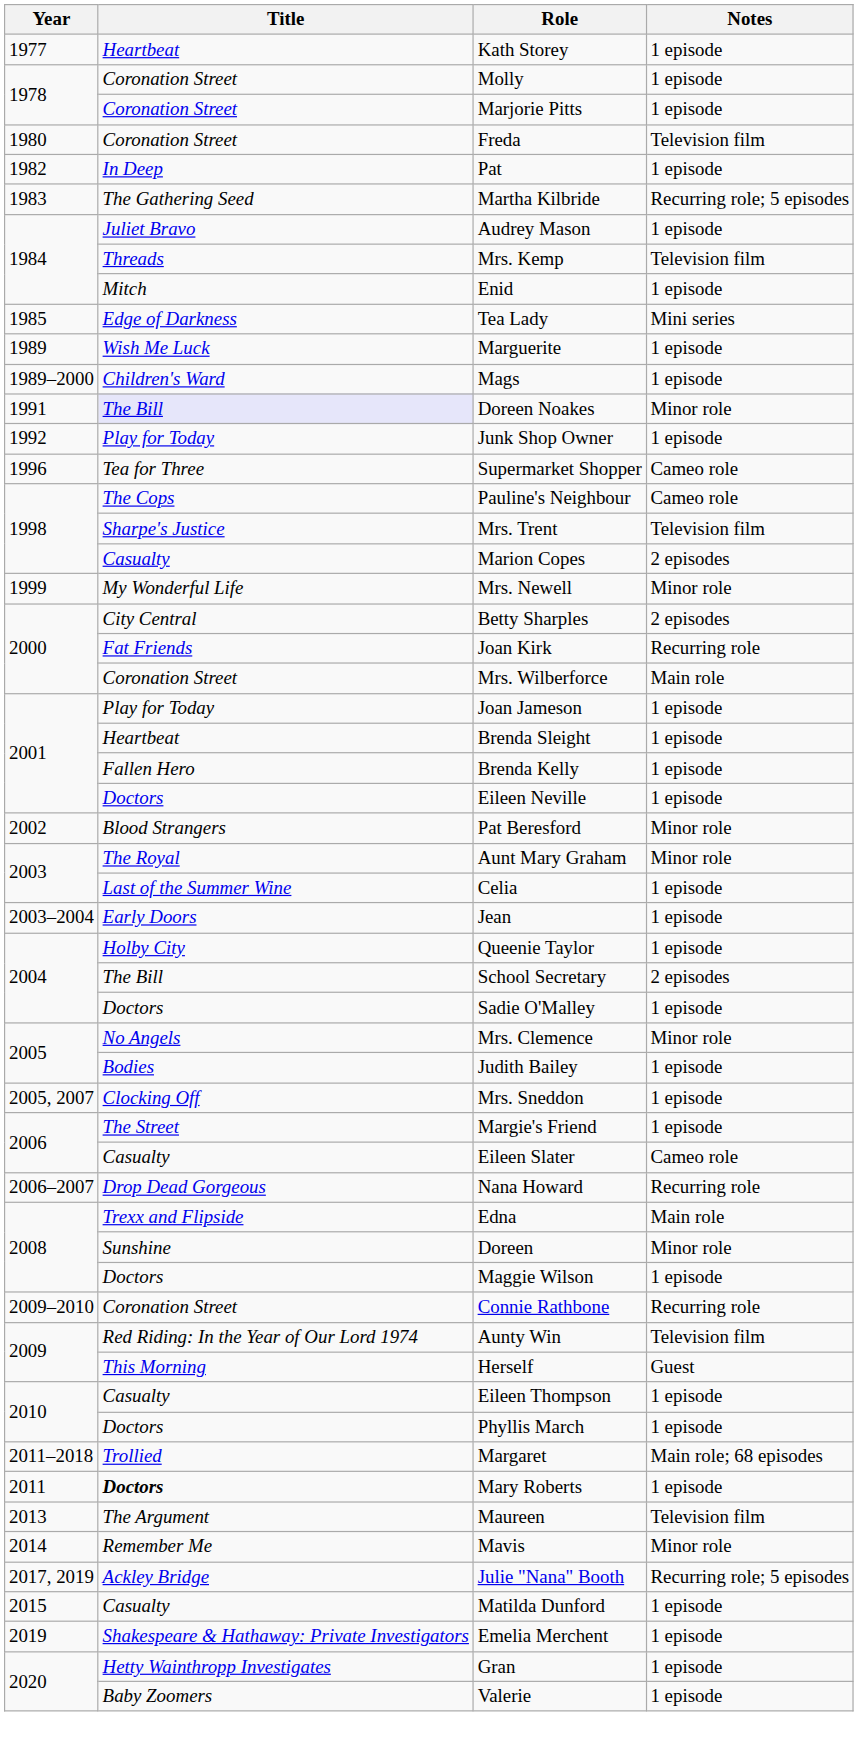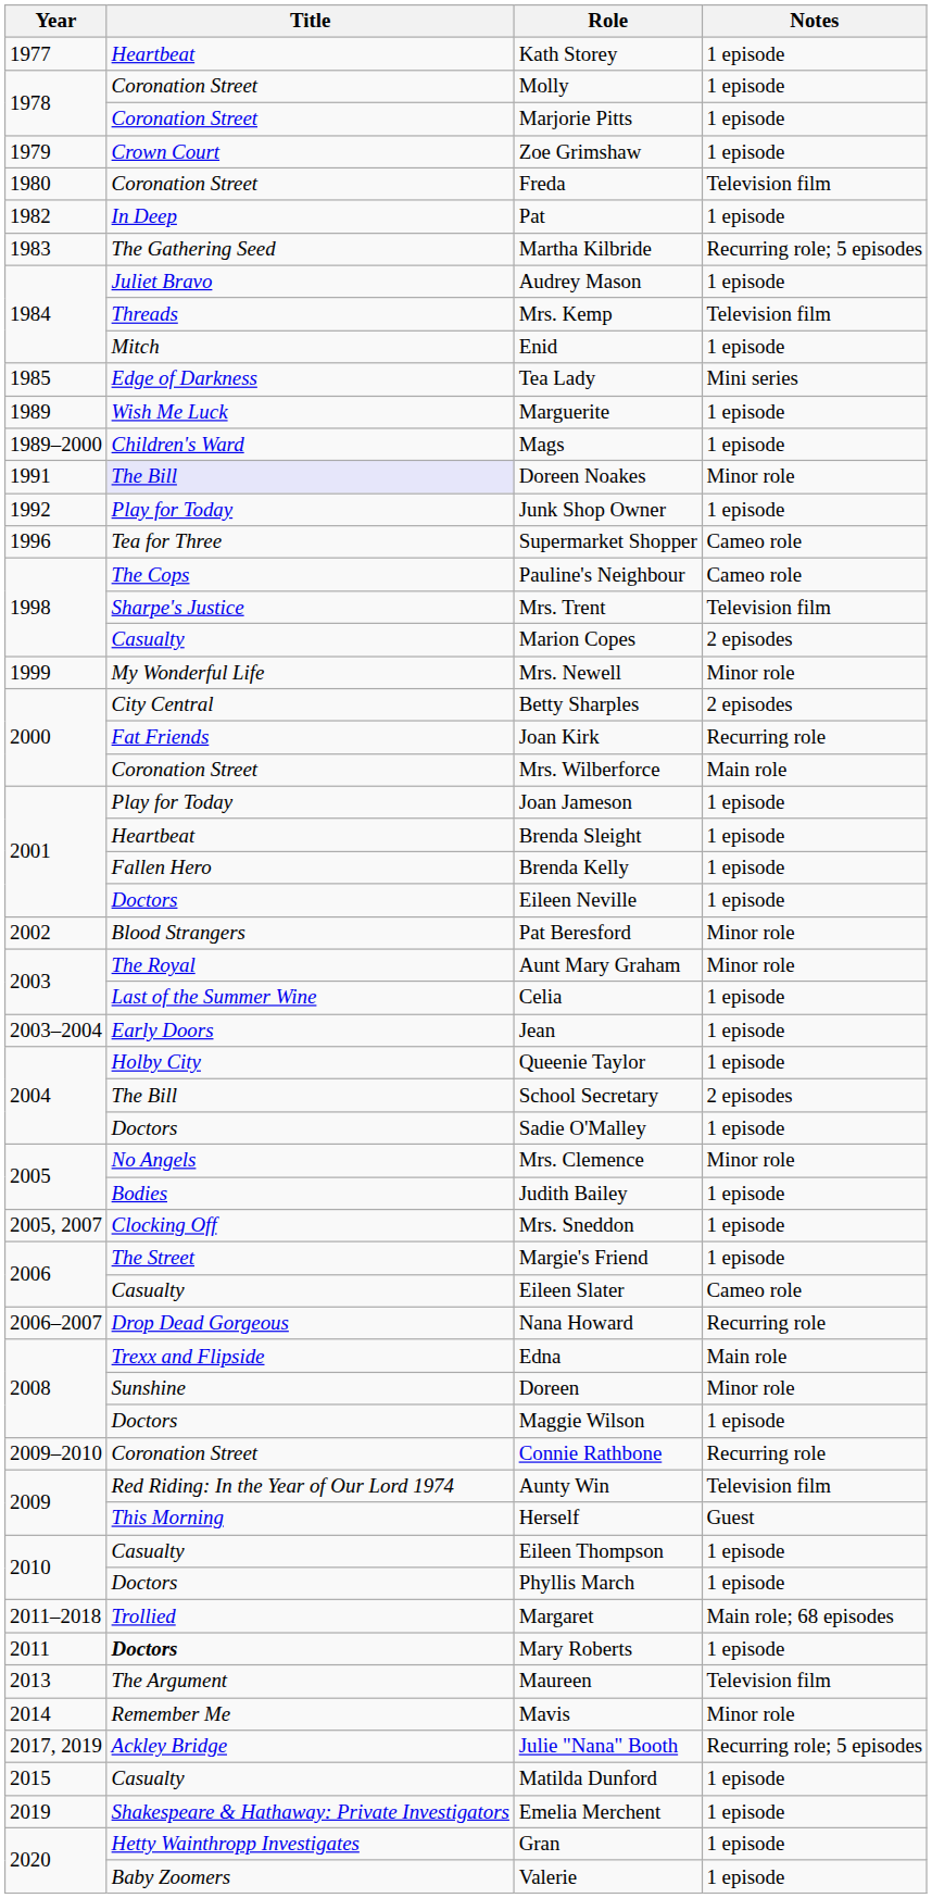+ row: 1979 | Crown Court | Zoe Grimshaw | 1 episode
